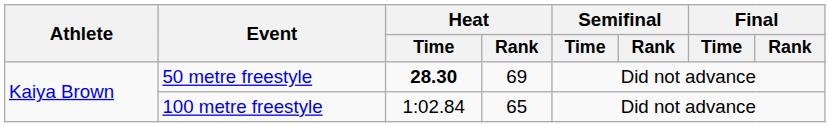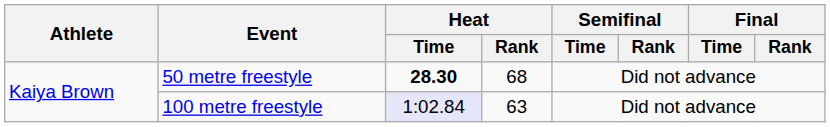50 metre freestyle | Heat / Rank: 69 -> 68
100 metre freestyle | Heat / Time: no background -> lavender background
100 metre freestyle | Heat / Rank: 65 -> 63
